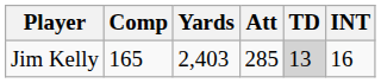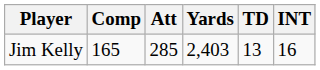columns swapped: Att <-> Yards
Jim Kelly | TD: lightgrey background -> no background
